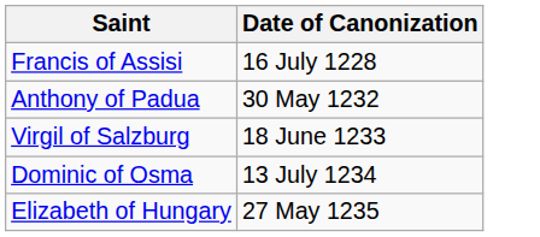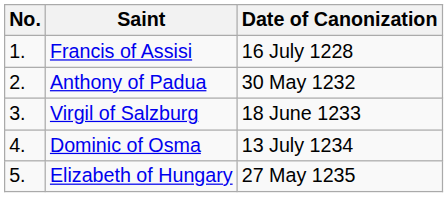+ column: No. | 1. | 2. | 3. | 4. | 5.
